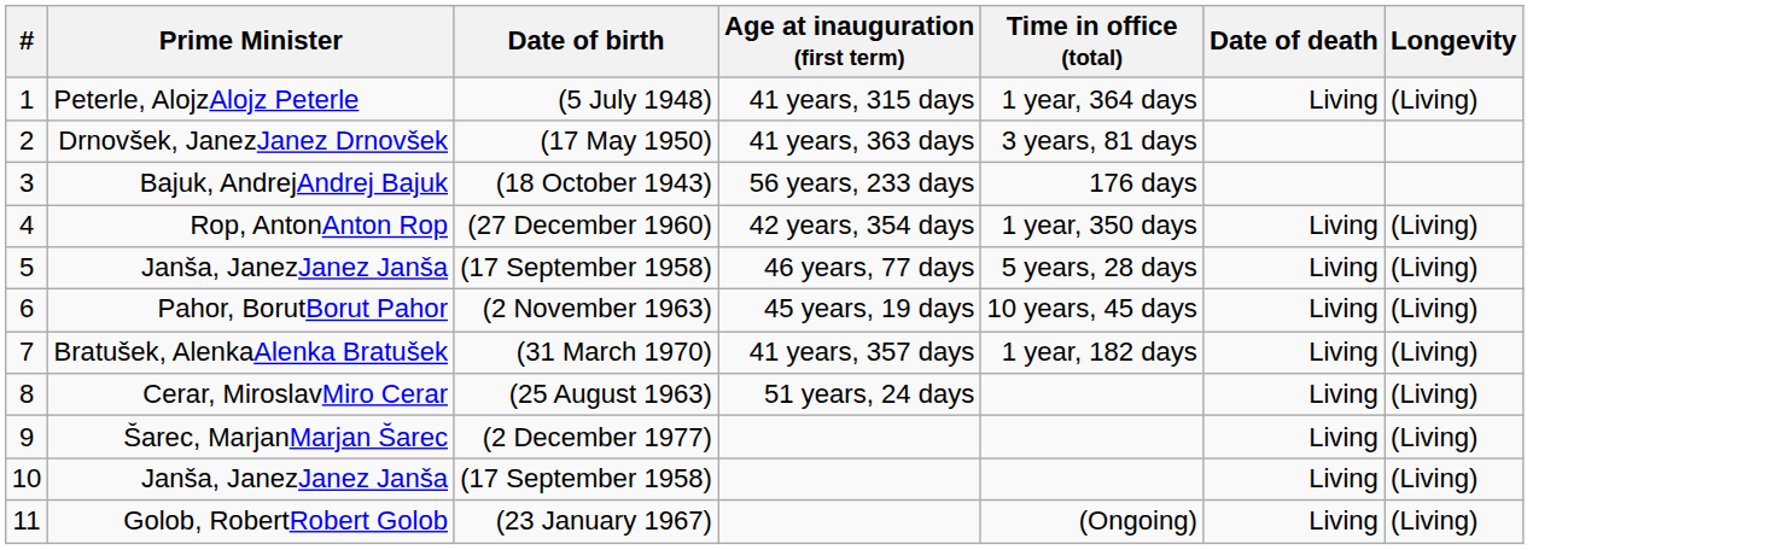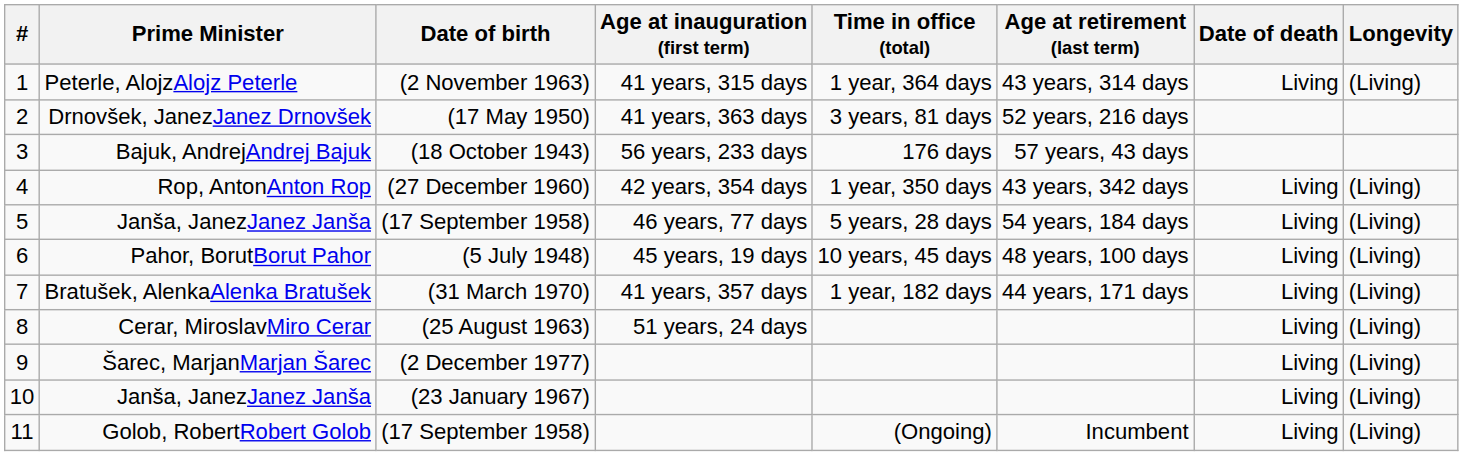+ column: Age at retirement (last term) | 43 years, 314 days | 52 years, 216 days | 57 years, 43 days | 43 years, 342 days | 54 years, 184 days | 48 years, 100 days | 44 years, 171 days | Incumbent
Peterle, AlojzAlojz Peterle | Date of birth: (5 July 1948) -> (2 November 1963)
Pahor, BorutBorut Pahor | Date of birth: (2 November 1963) -> (5 July 1948)
10 / Janša, JanezJanez Janša | Date of birth: (17 September 1958) -> (23 January 1967)
Golob, RobertRobert Golob | Date of birth: (23 January 1967) -> (17 September 1958)
